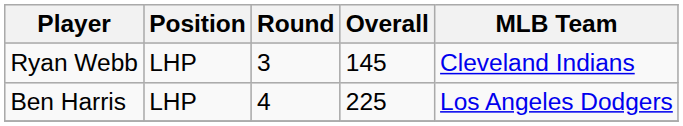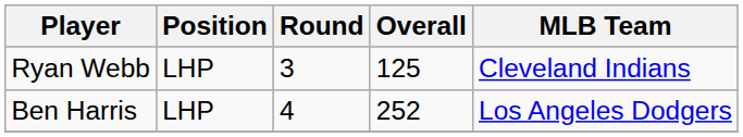Ryan Webb | Overall: 145 -> 125
Ben Harris | Overall: 225 -> 252
